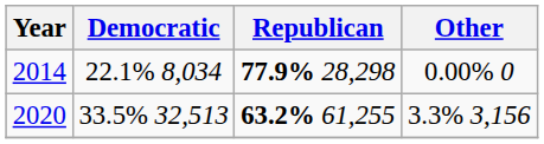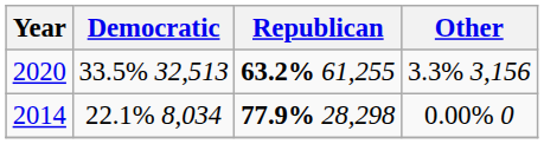rows swapped: 2020 <-> 2014
